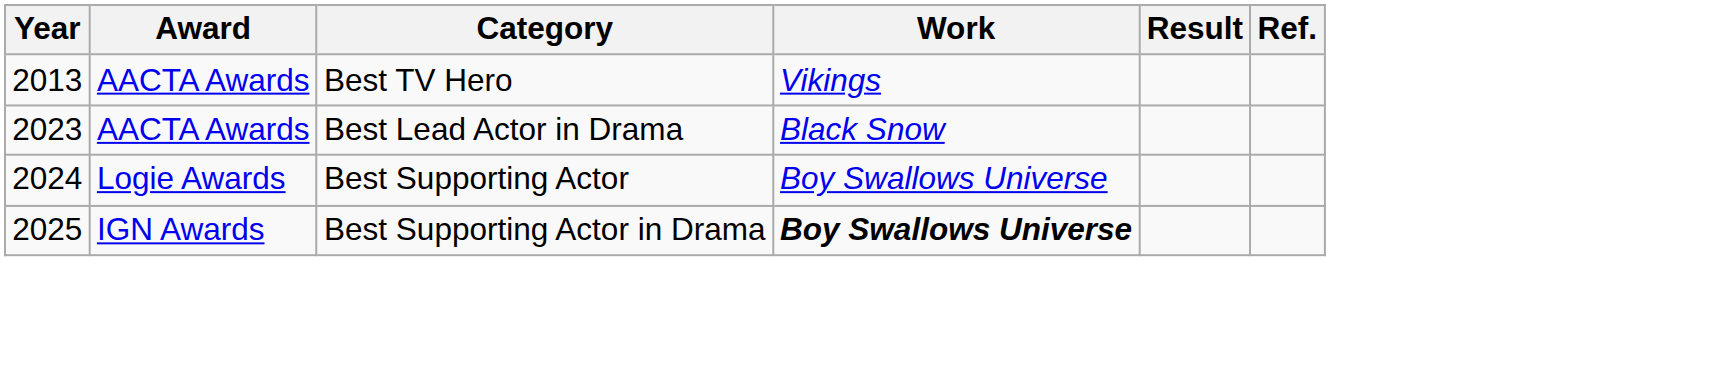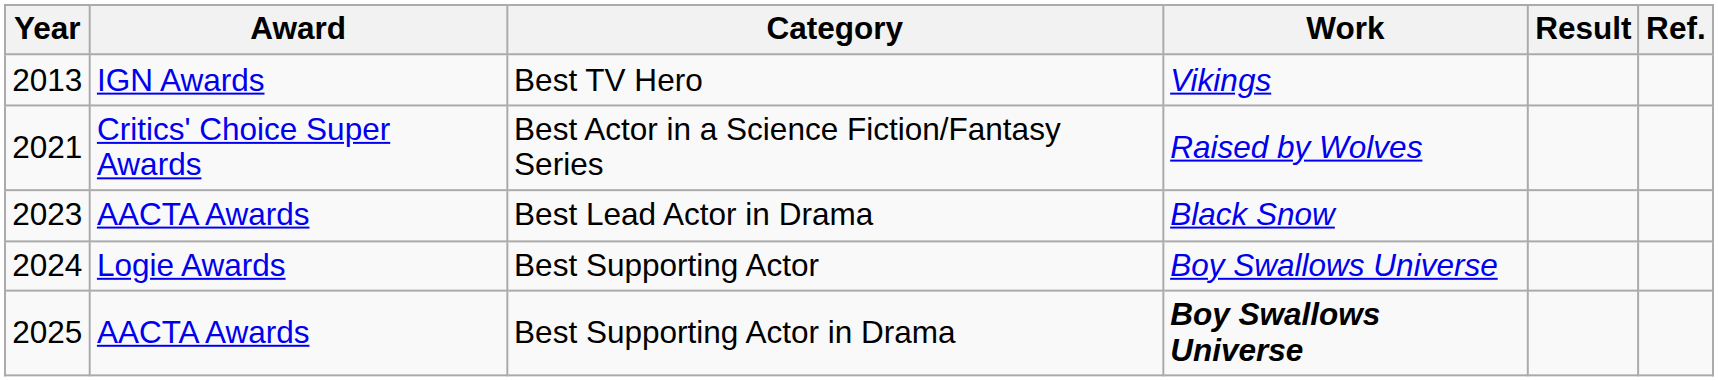Best TV Hero | Award: AACTA Awards -> IGN Awards
+ row: 2021 | Critics' Choice Super Awards | Best Actor in a Science Fiction/Fantasy Series | Raised by Wolves
Best Supporting Actor in Drama | Award: IGN Awards -> AACTA Awards
